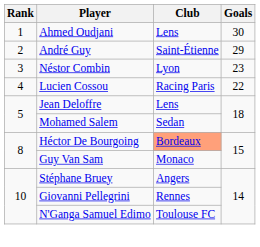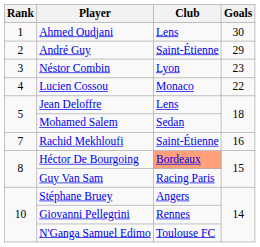Lucien Cossou | Club: Racing Paris -> Monaco
+ row: 7 | Rachid Mekhloufi | Saint-Étienne | 16
Guy Van Sam | Club: Monaco -> Racing Paris
